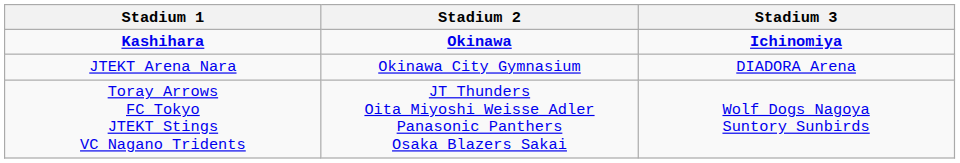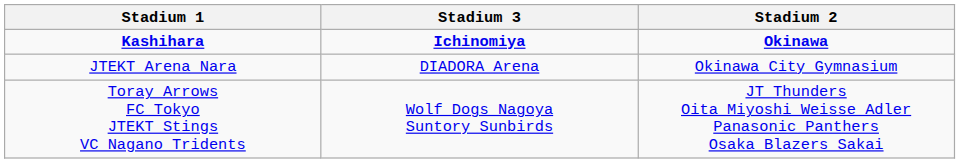columns swapped: Stadium 2 <-> Stadium 3
